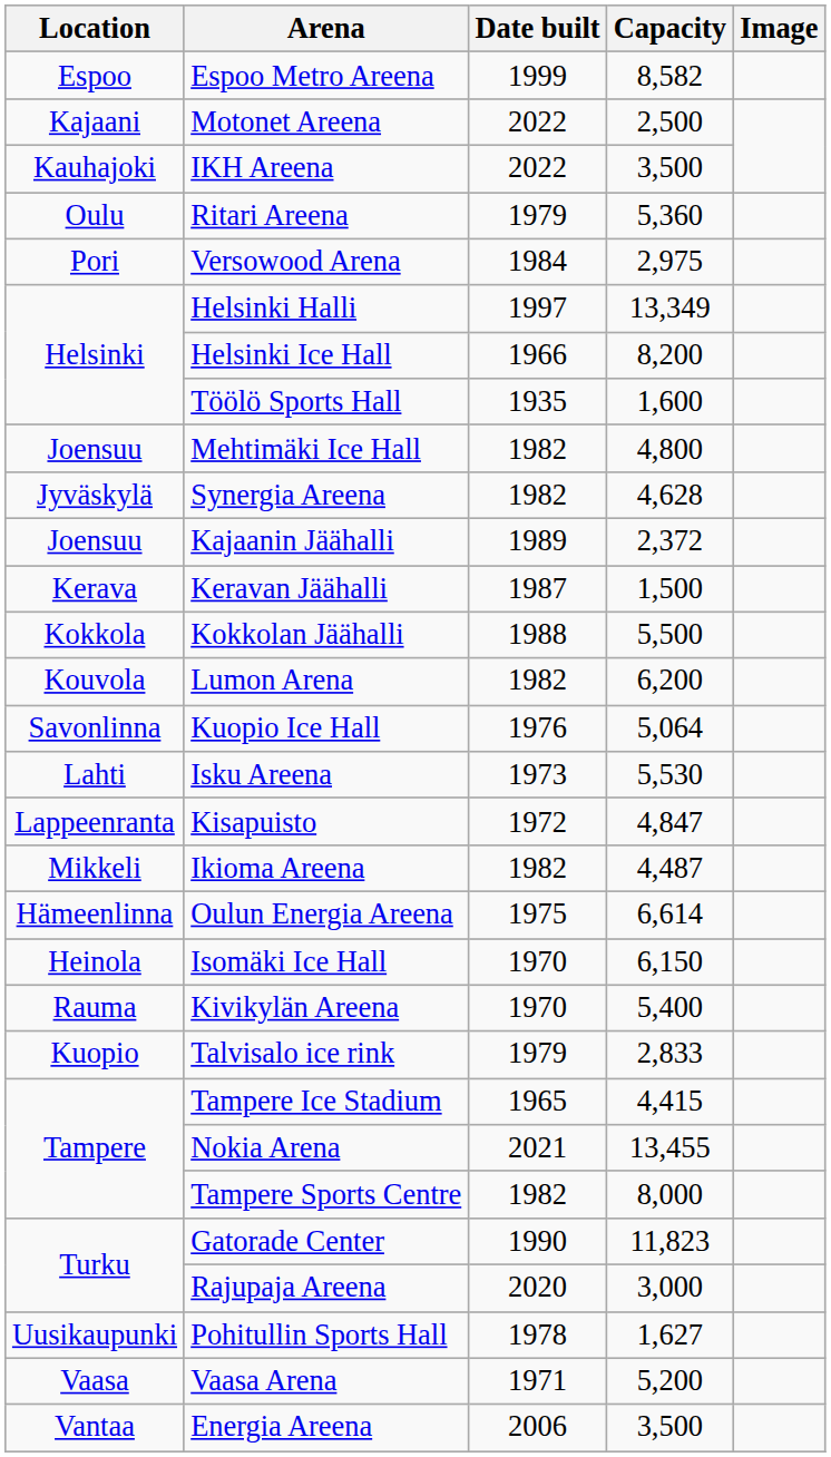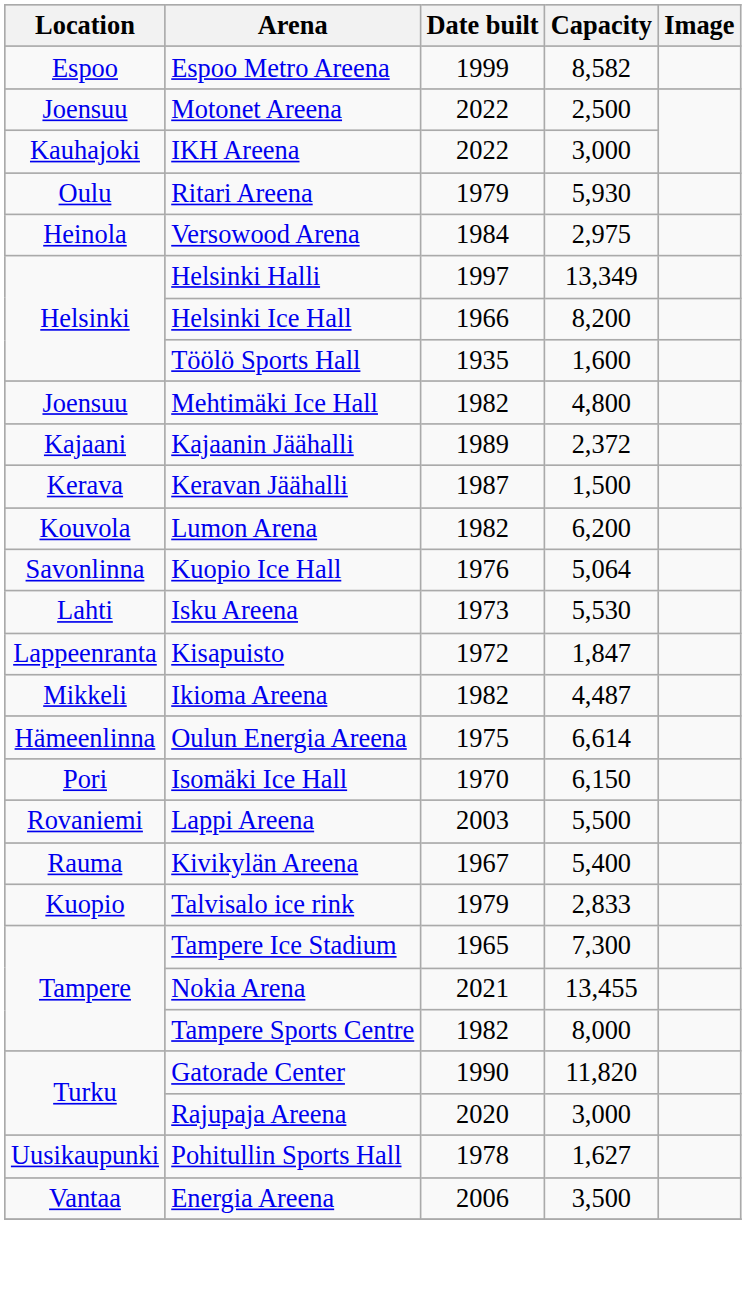Motonet Areena | Location: Kajaani -> Joensuu
IKH Areena | Capacity: 3,500 -> 3,000
Ritari Areena | Capacity: 5,360 -> 5,930
Versowood Arena | Location: Pori -> Heinola
- row: Jyväskylä | Synergia Areena | 1982 | 4,628
Kajaanin Jäähalli | Location: Joensuu -> Kajaani
- row: Kokkola | Kokkolan Jäähalli | 1988 | 5,500
Kisapuisto | Capacity: 4,847 -> 1,847
Isomäki Ice Hall | Location: Heinola -> Pori
+ row: Rovaniemi | Lappi Areena | 2003 | 5,500
Kivikylän Areena | Date built: 1970 -> 1967
Tampere Ice Stadium | Capacity: 4,415 -> 7,300
Gatorade Center | Capacity: 11,823 -> 11,820
- row: Vaasa | Vaasa Arena | 1971 | 5,200
